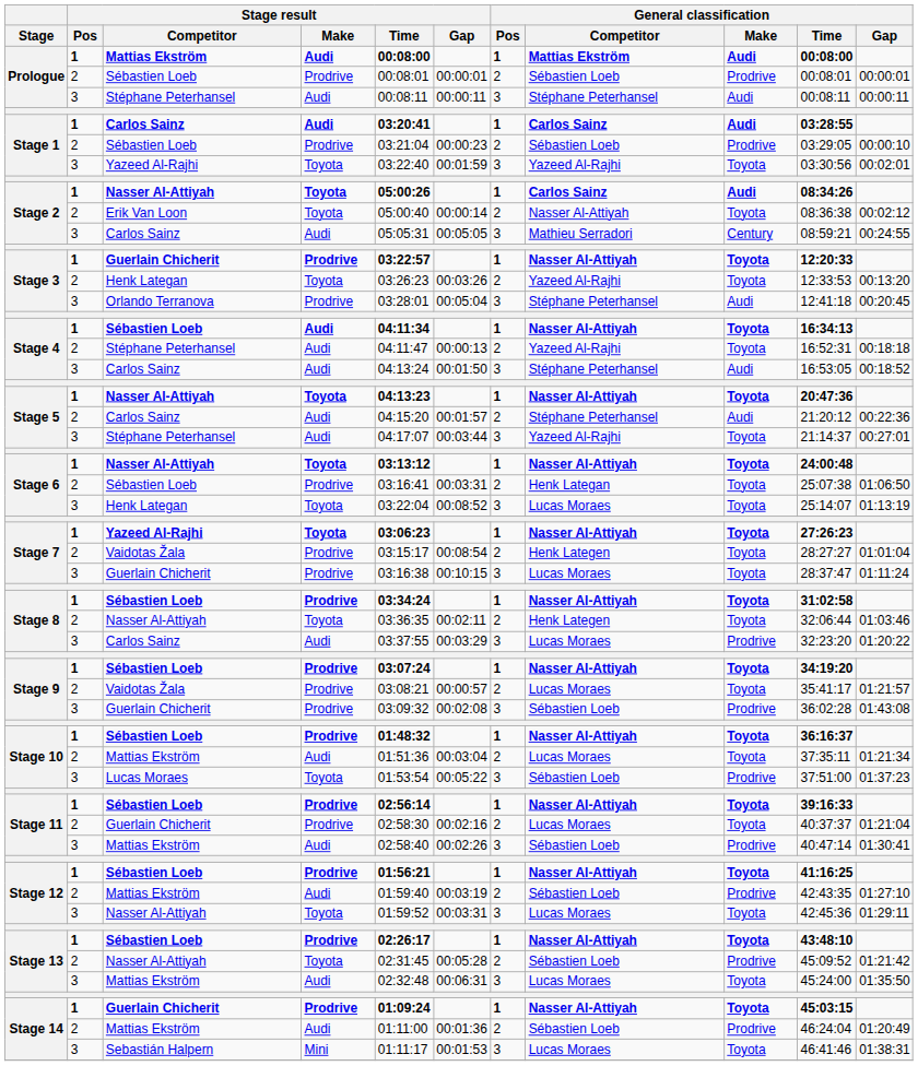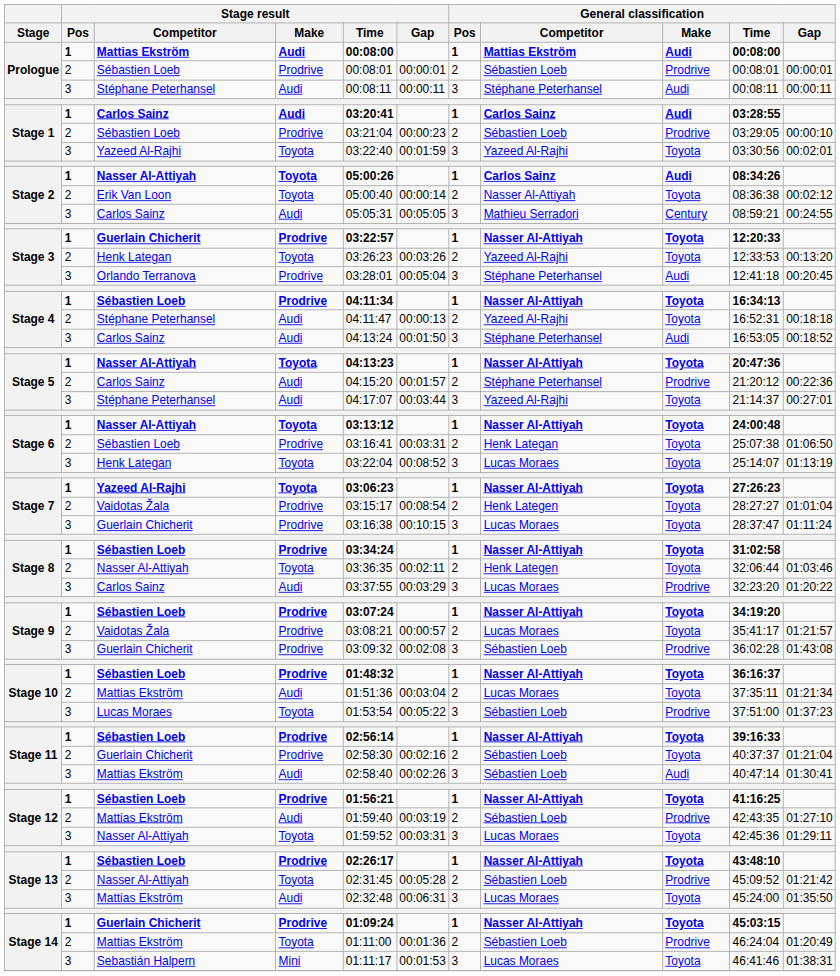Stage 4 / Sébastien Loeb | Stage result / Make: Audi -> Prodrive
Stage 5 / Carlos Sainz | General classification / Make: Audi -> Prodrive
Stage 11 / Guerlain Chicherit | General classification / Competitor: Lucas Moraes -> Sébastien Loeb
Stage 11 / Mattias Ekström | General classification / Make: Prodrive -> Audi
Stage 14 / Mattias Ekström | Stage result / Make: Audi -> Toyota
